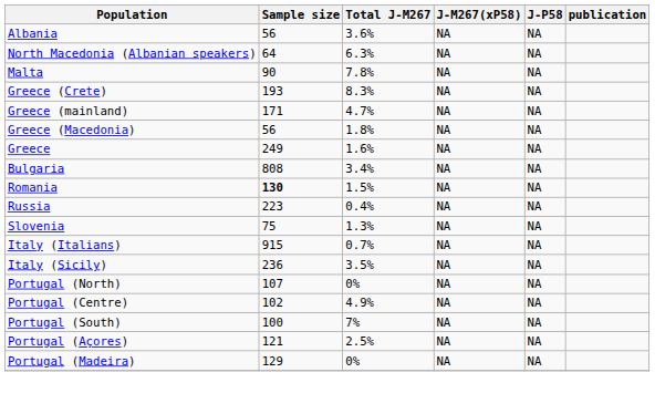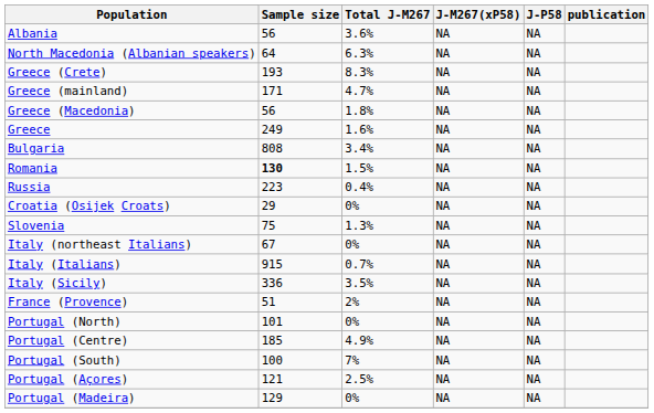- row: Malta | 90 | 7.8% | NA | NA
+ row: Croatia (Osijek Croats) | 29 | 0% | NA | NA
+ row: Italy (northeast Italians) | 67 | 0% | NA | NA
Italy (Sicily) | Sample size: 236 -> 336
+ row: France (Provence) | 51 | 2% | NA | NA
Portugal (North) | Sample size: 107 -> 101
Portugal (Centre) | Sample size: 102 -> 185
